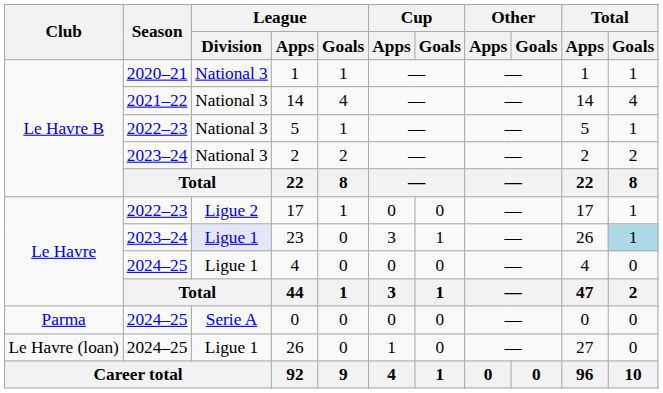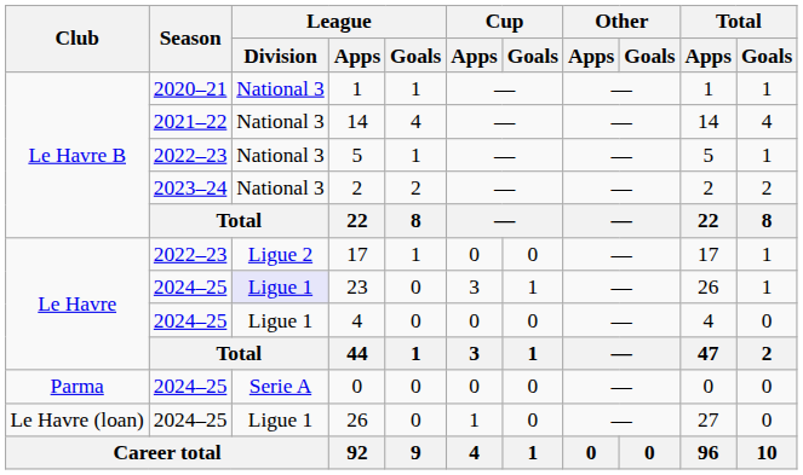23 | Season: 2023–24 -> 2024–25
23 | Total / Goals: lightblue background -> no background
